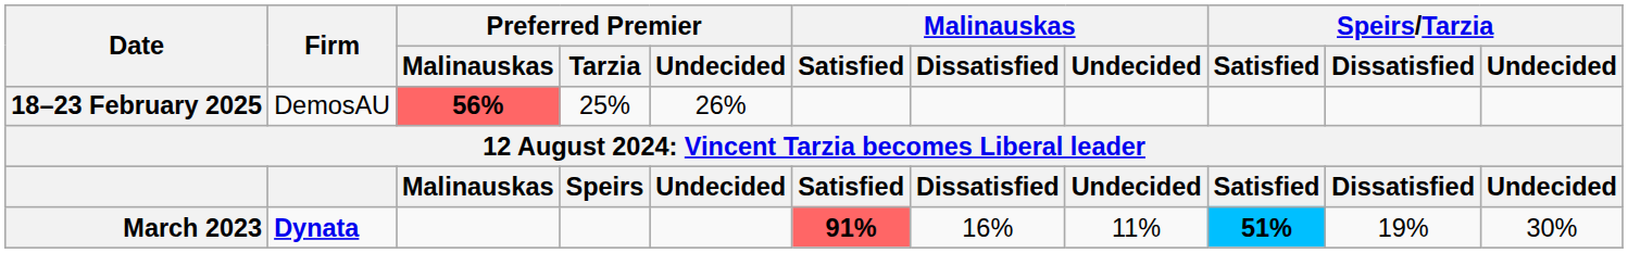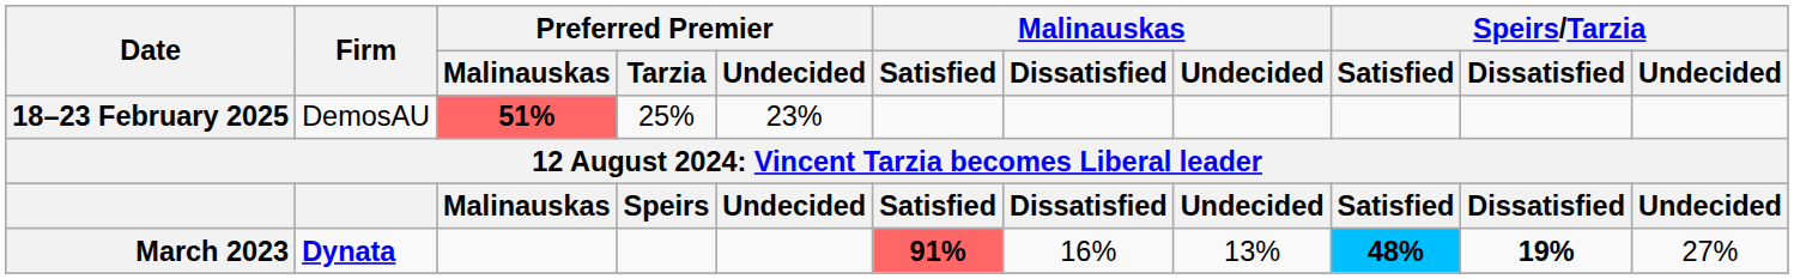18–23 February 2025 | Preferred Premier / Malinauskas: 56% -> 51%
18–23 February 2025 | Preferred Premier / Undecided: 26% -> 23%
March 2023 | Malinauskas / Undecided: 11% -> 13%
March 2023 | Speirs/Tarzia / Satisfied: 51% -> 48%
March 2023 | Speirs/Tarzia / Dissatisfied: normal -> bold
March 2023 | Speirs/Tarzia / Undecided: 30% -> 27%
